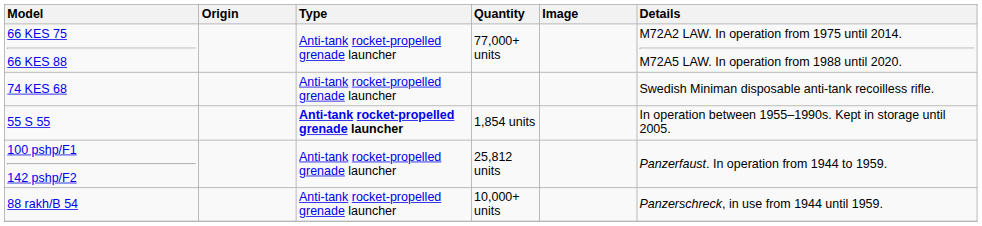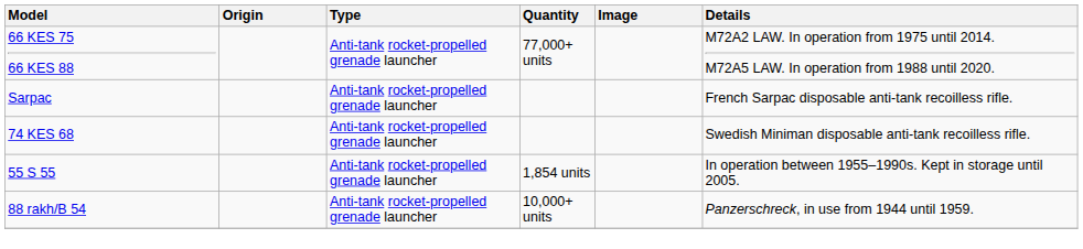+ row: Sarpac | Anti-tank rocket-propelled grenade launcher | French Sarpac disposable anti-tank recoilless rifle.
55 S 55 | Type: bold -> normal
- row: 100 pshp/F1 142 pshp/F2 | Anti-tank rocket-propelled grenade launcher | 25,812 units | Panzerfaust. In operation from 1944 to 1959.
